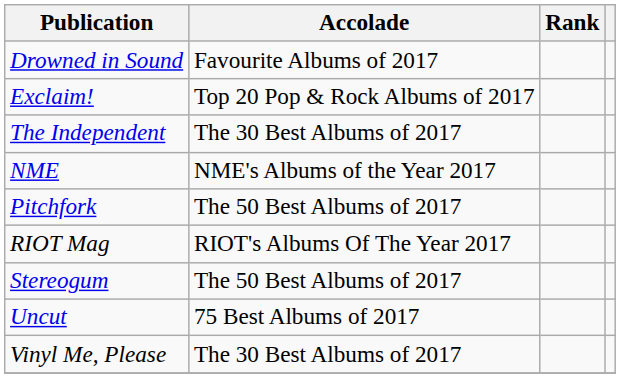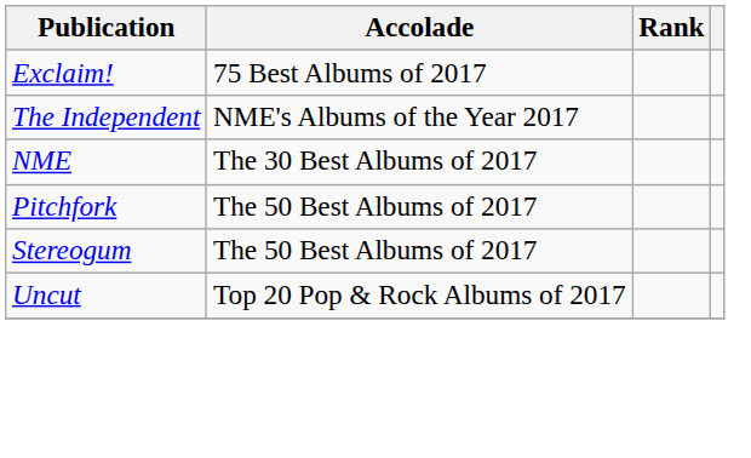- row: Drowned in Sound | Favourite Albums of 2017
Exclaim! | Accolade: Top 20 Pop & Rock Albums of 2017 -> 75 Best Albums of 2017
The Independent | Accolade: The 30 Best Albums of 2017 -> NME's Albums of the Year 2017
NME | Accolade: NME's Albums of the Year 2017 -> The 30 Best Albums of 2017
- row: RIOT Mag | RIOT's Albums Of The Year 2017
Uncut | Accolade: 75 Best Albums of 2017 -> Top 20 Pop & Rock Albums of 2017
- row: Vinyl Me, Please | The 30 Best Albums of 2017
